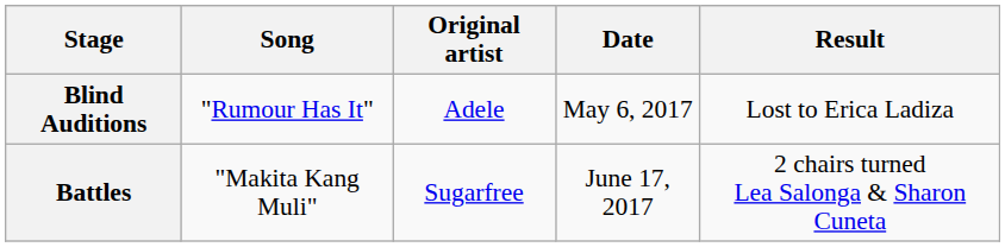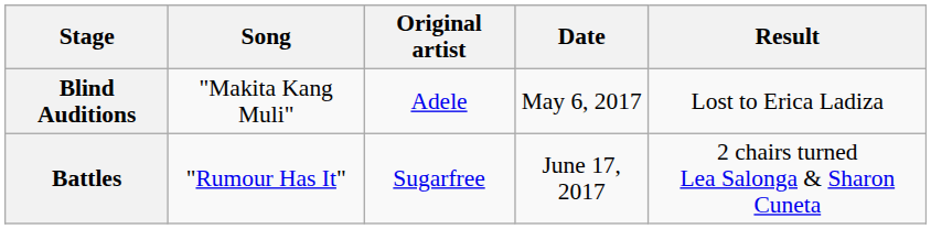Blind Auditions | Song: "Rumour Has It" -> "Makita Kang Muli"
Battles | Song: "Makita Kang Muli" -> "Rumour Has It"
